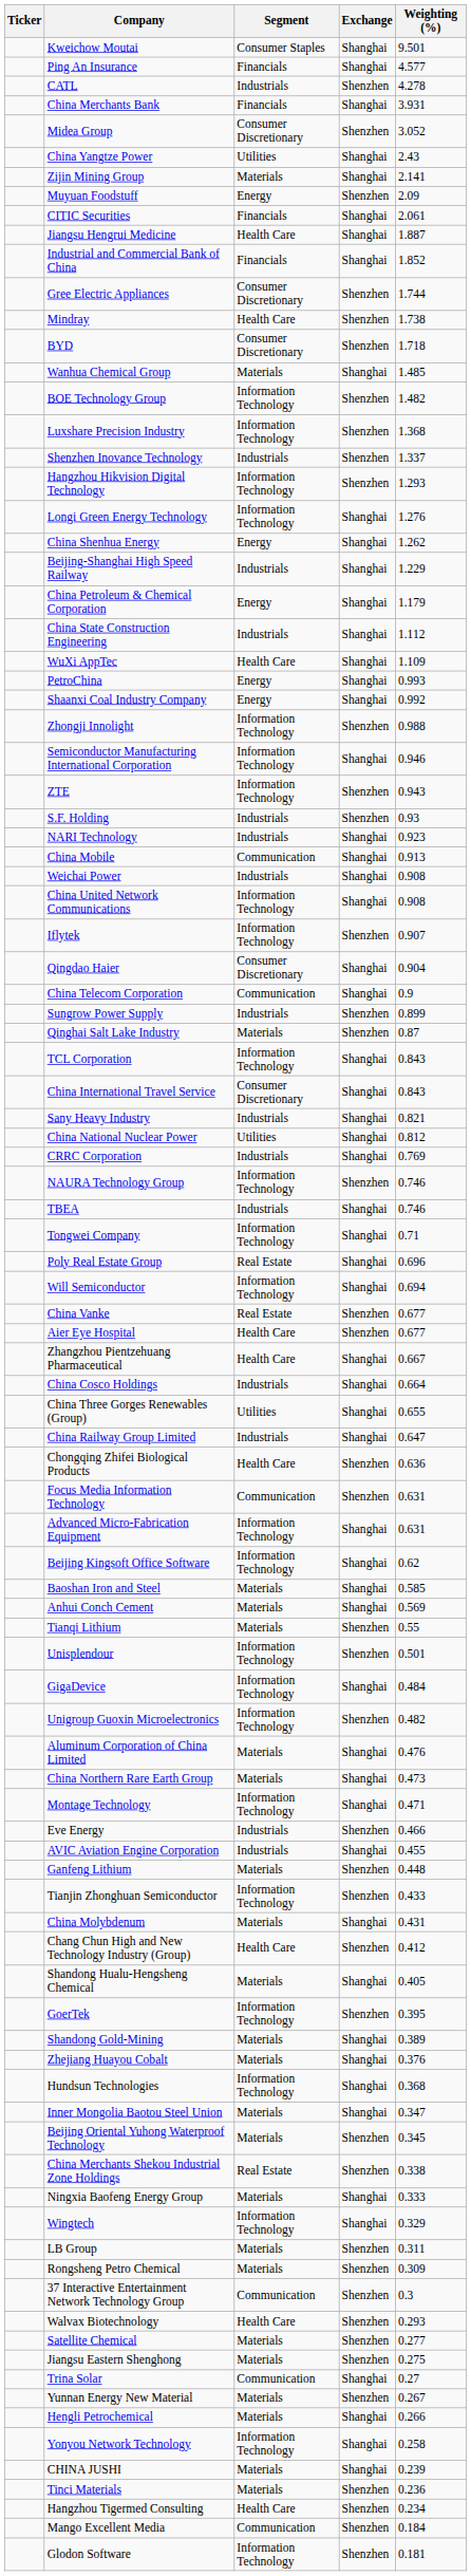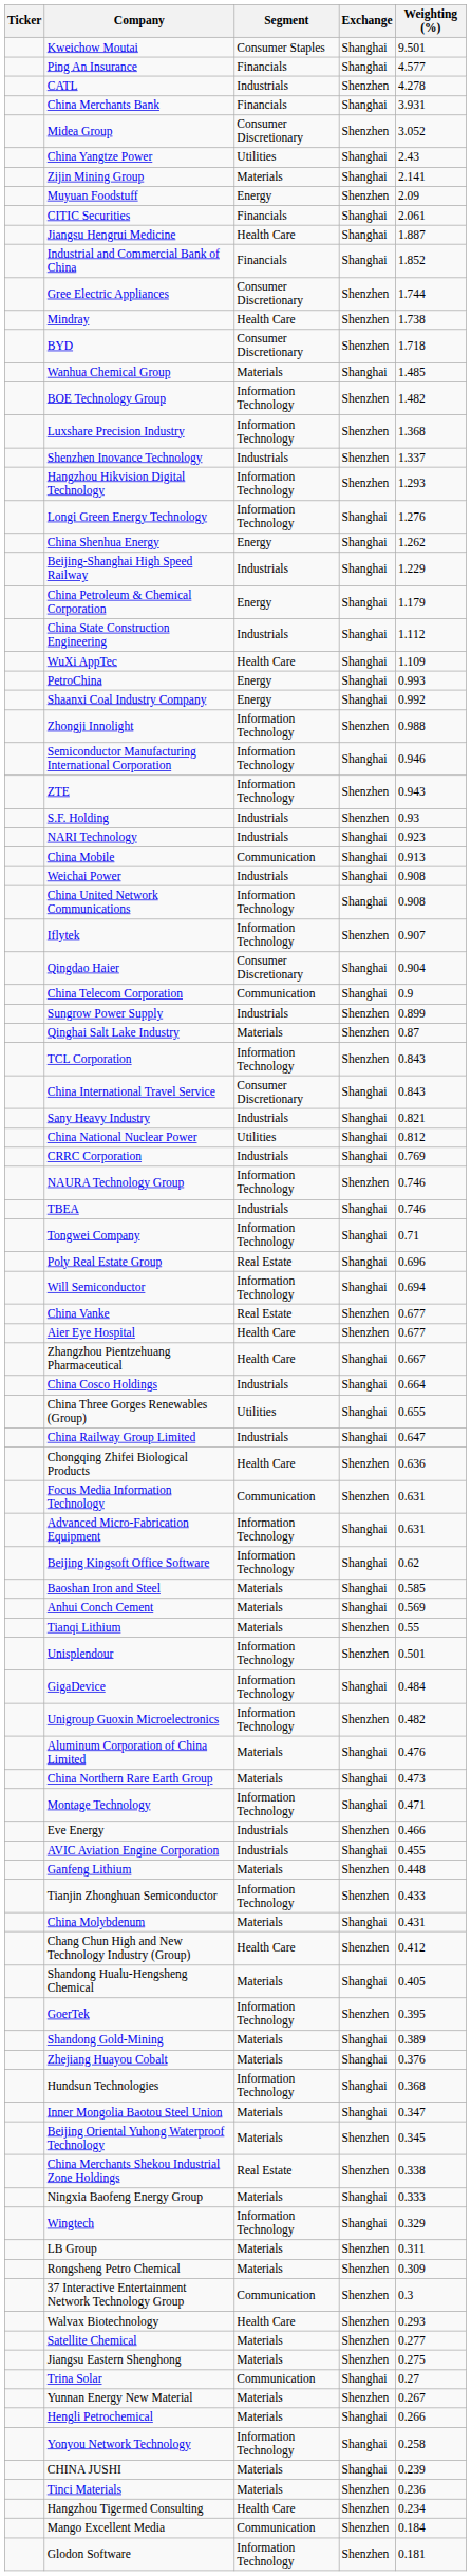TCL Corporation | Exchange: Shanghai -> Shenzhen
